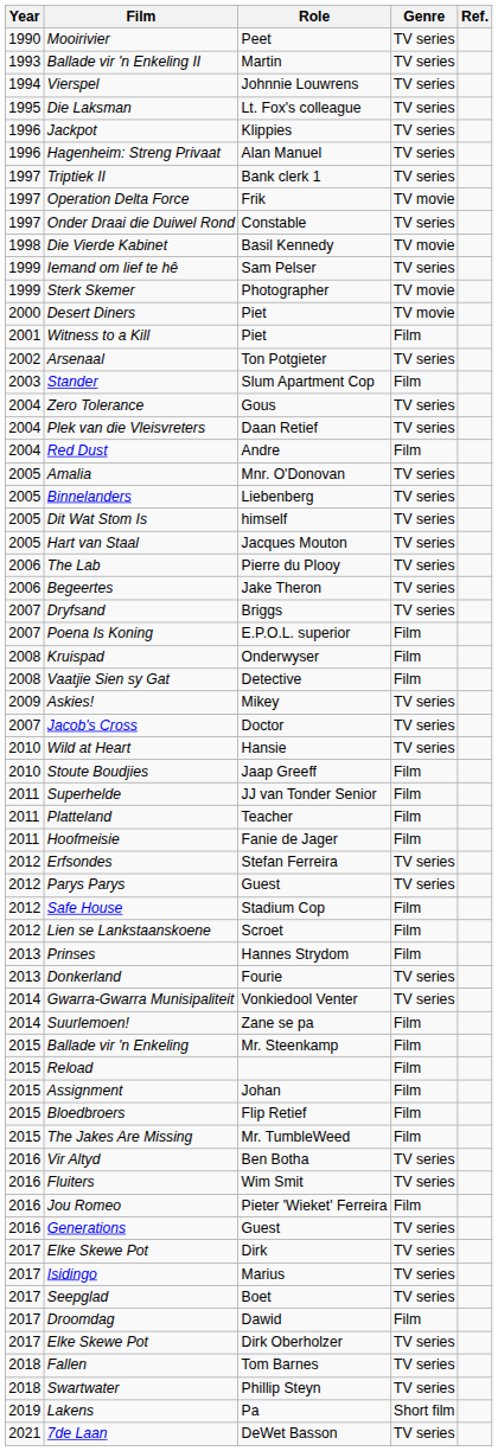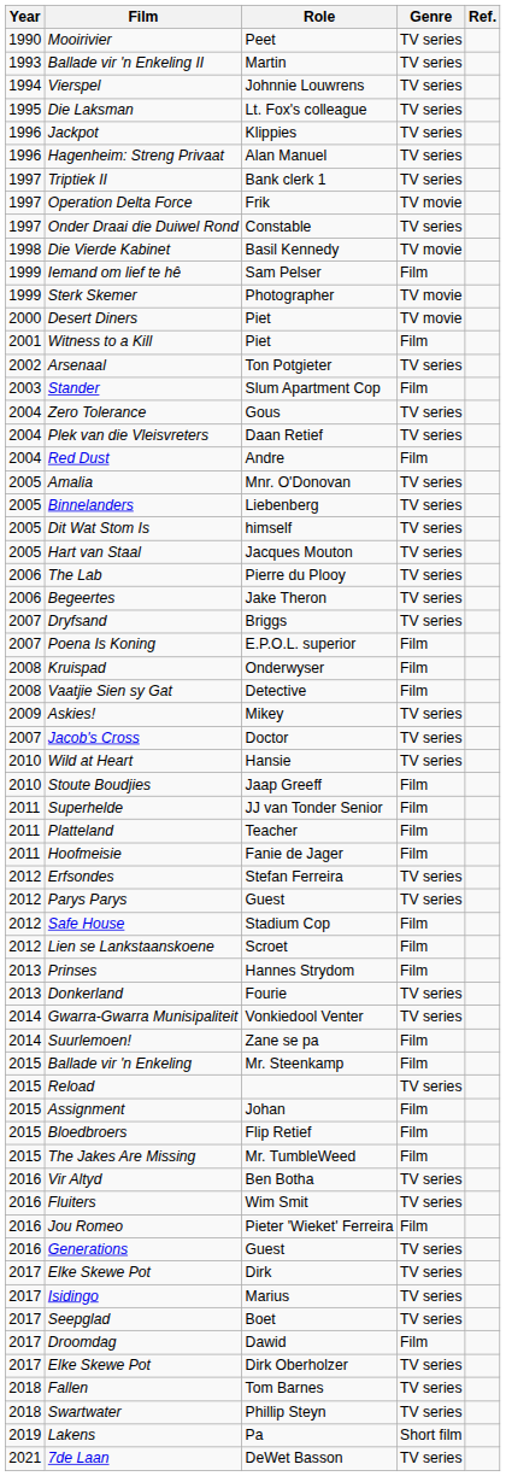Iemand om lief te hê | Genre: TV series -> Film
Reload | Genre: Film -> TV series
